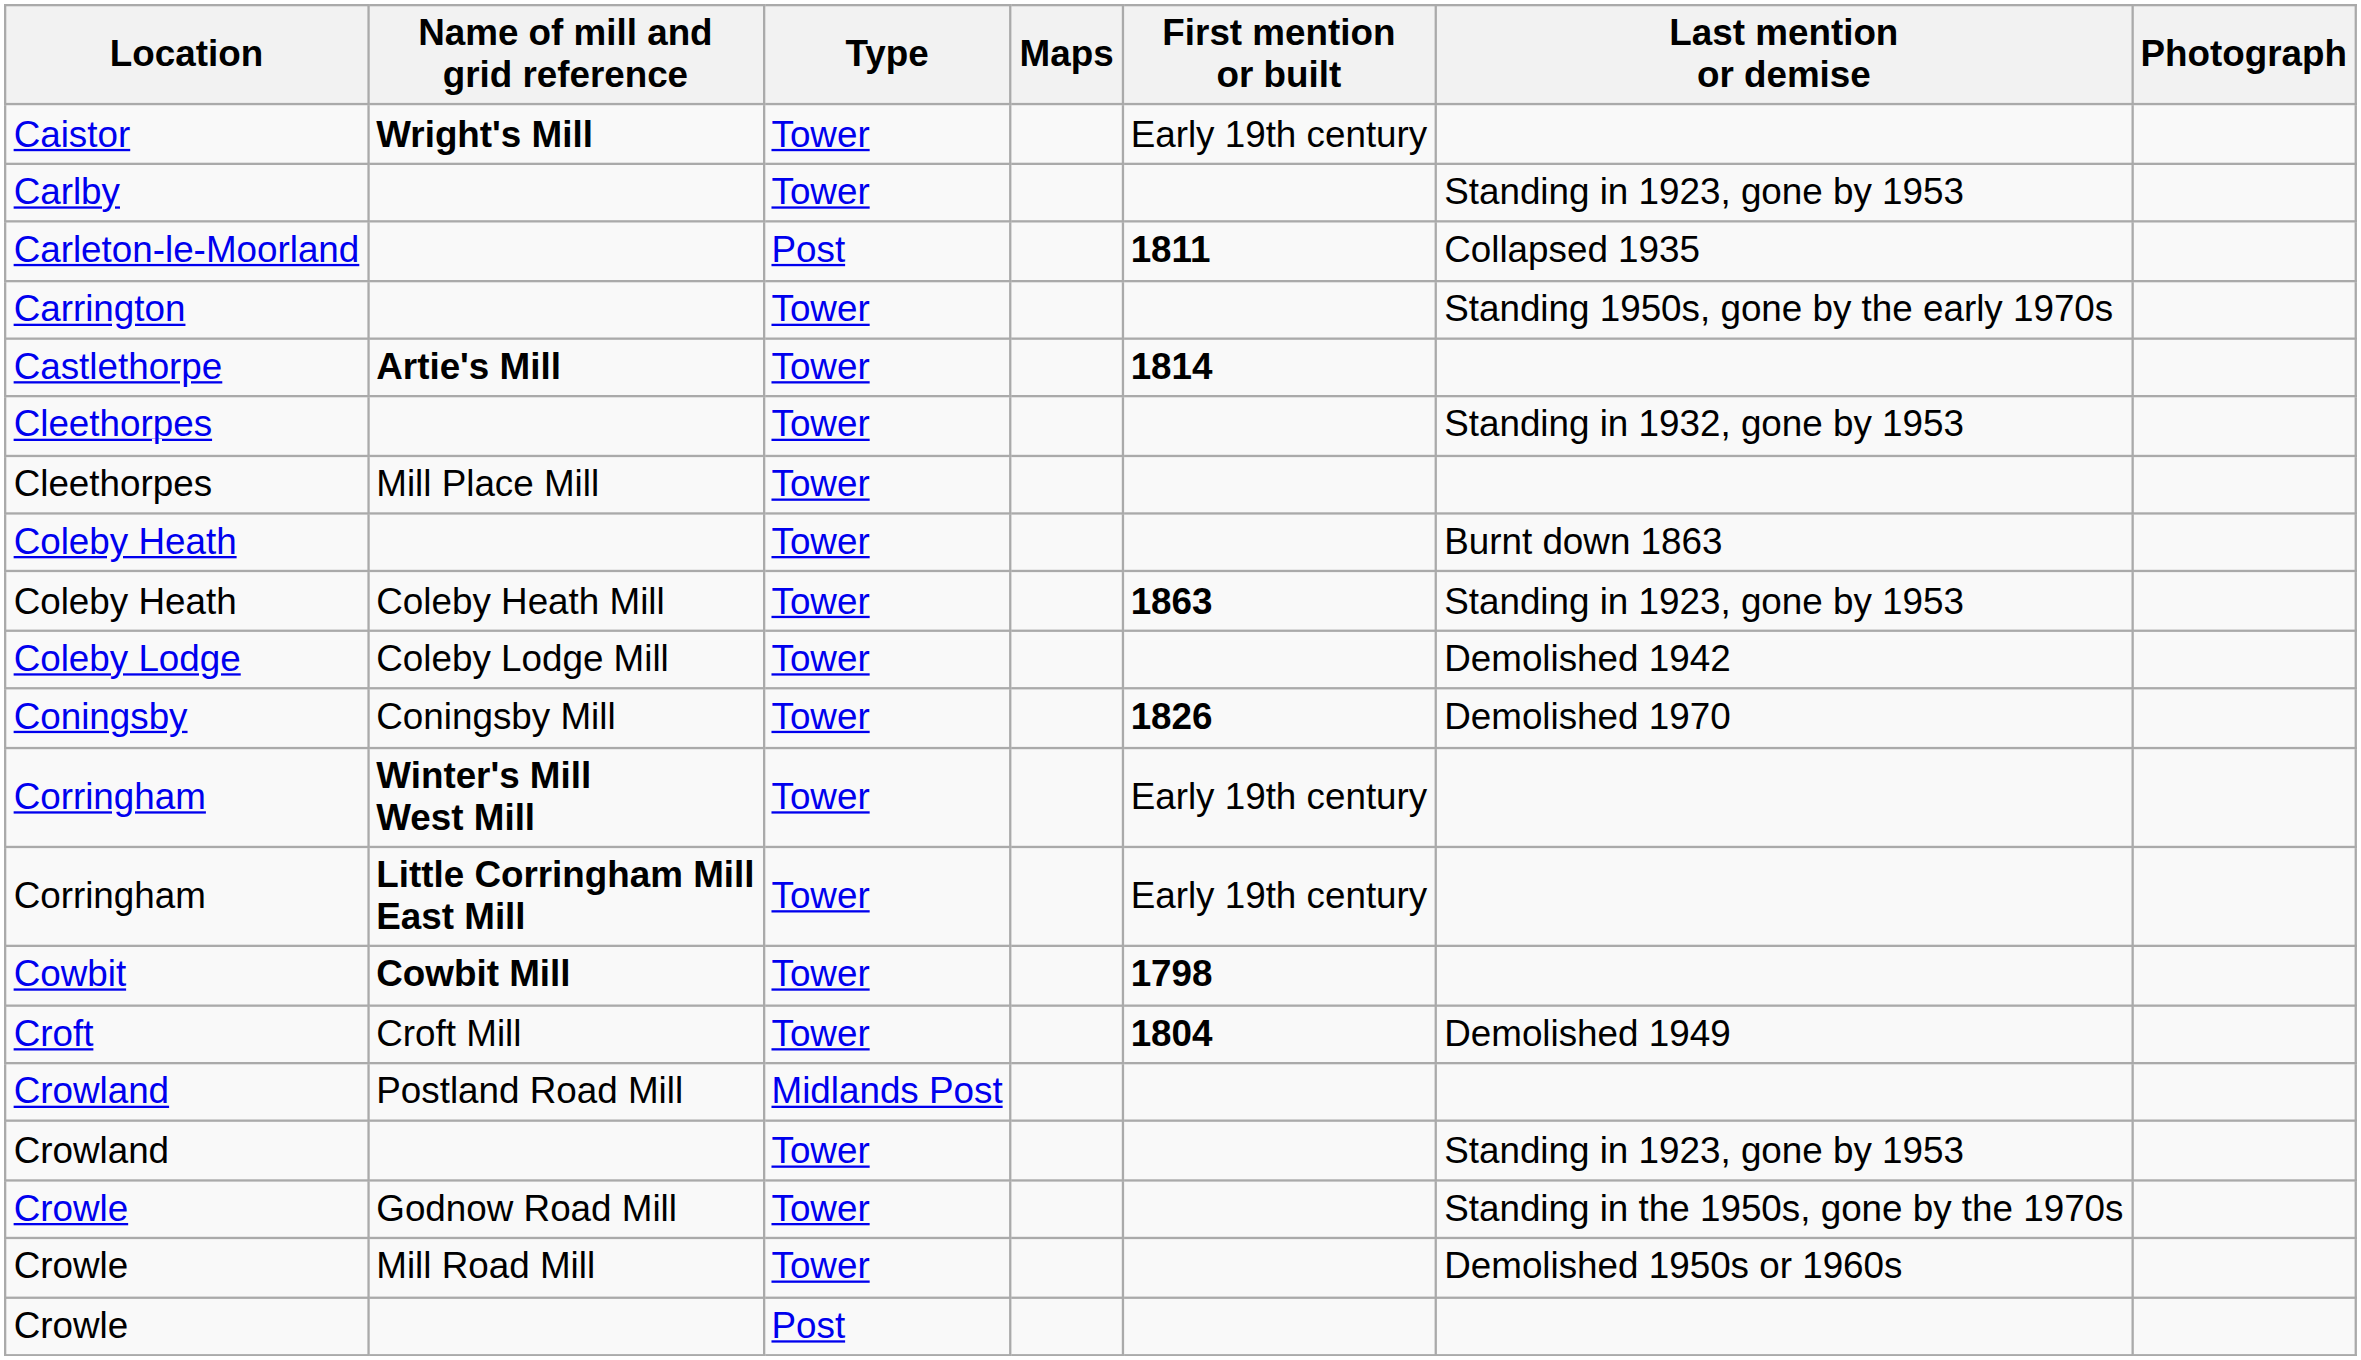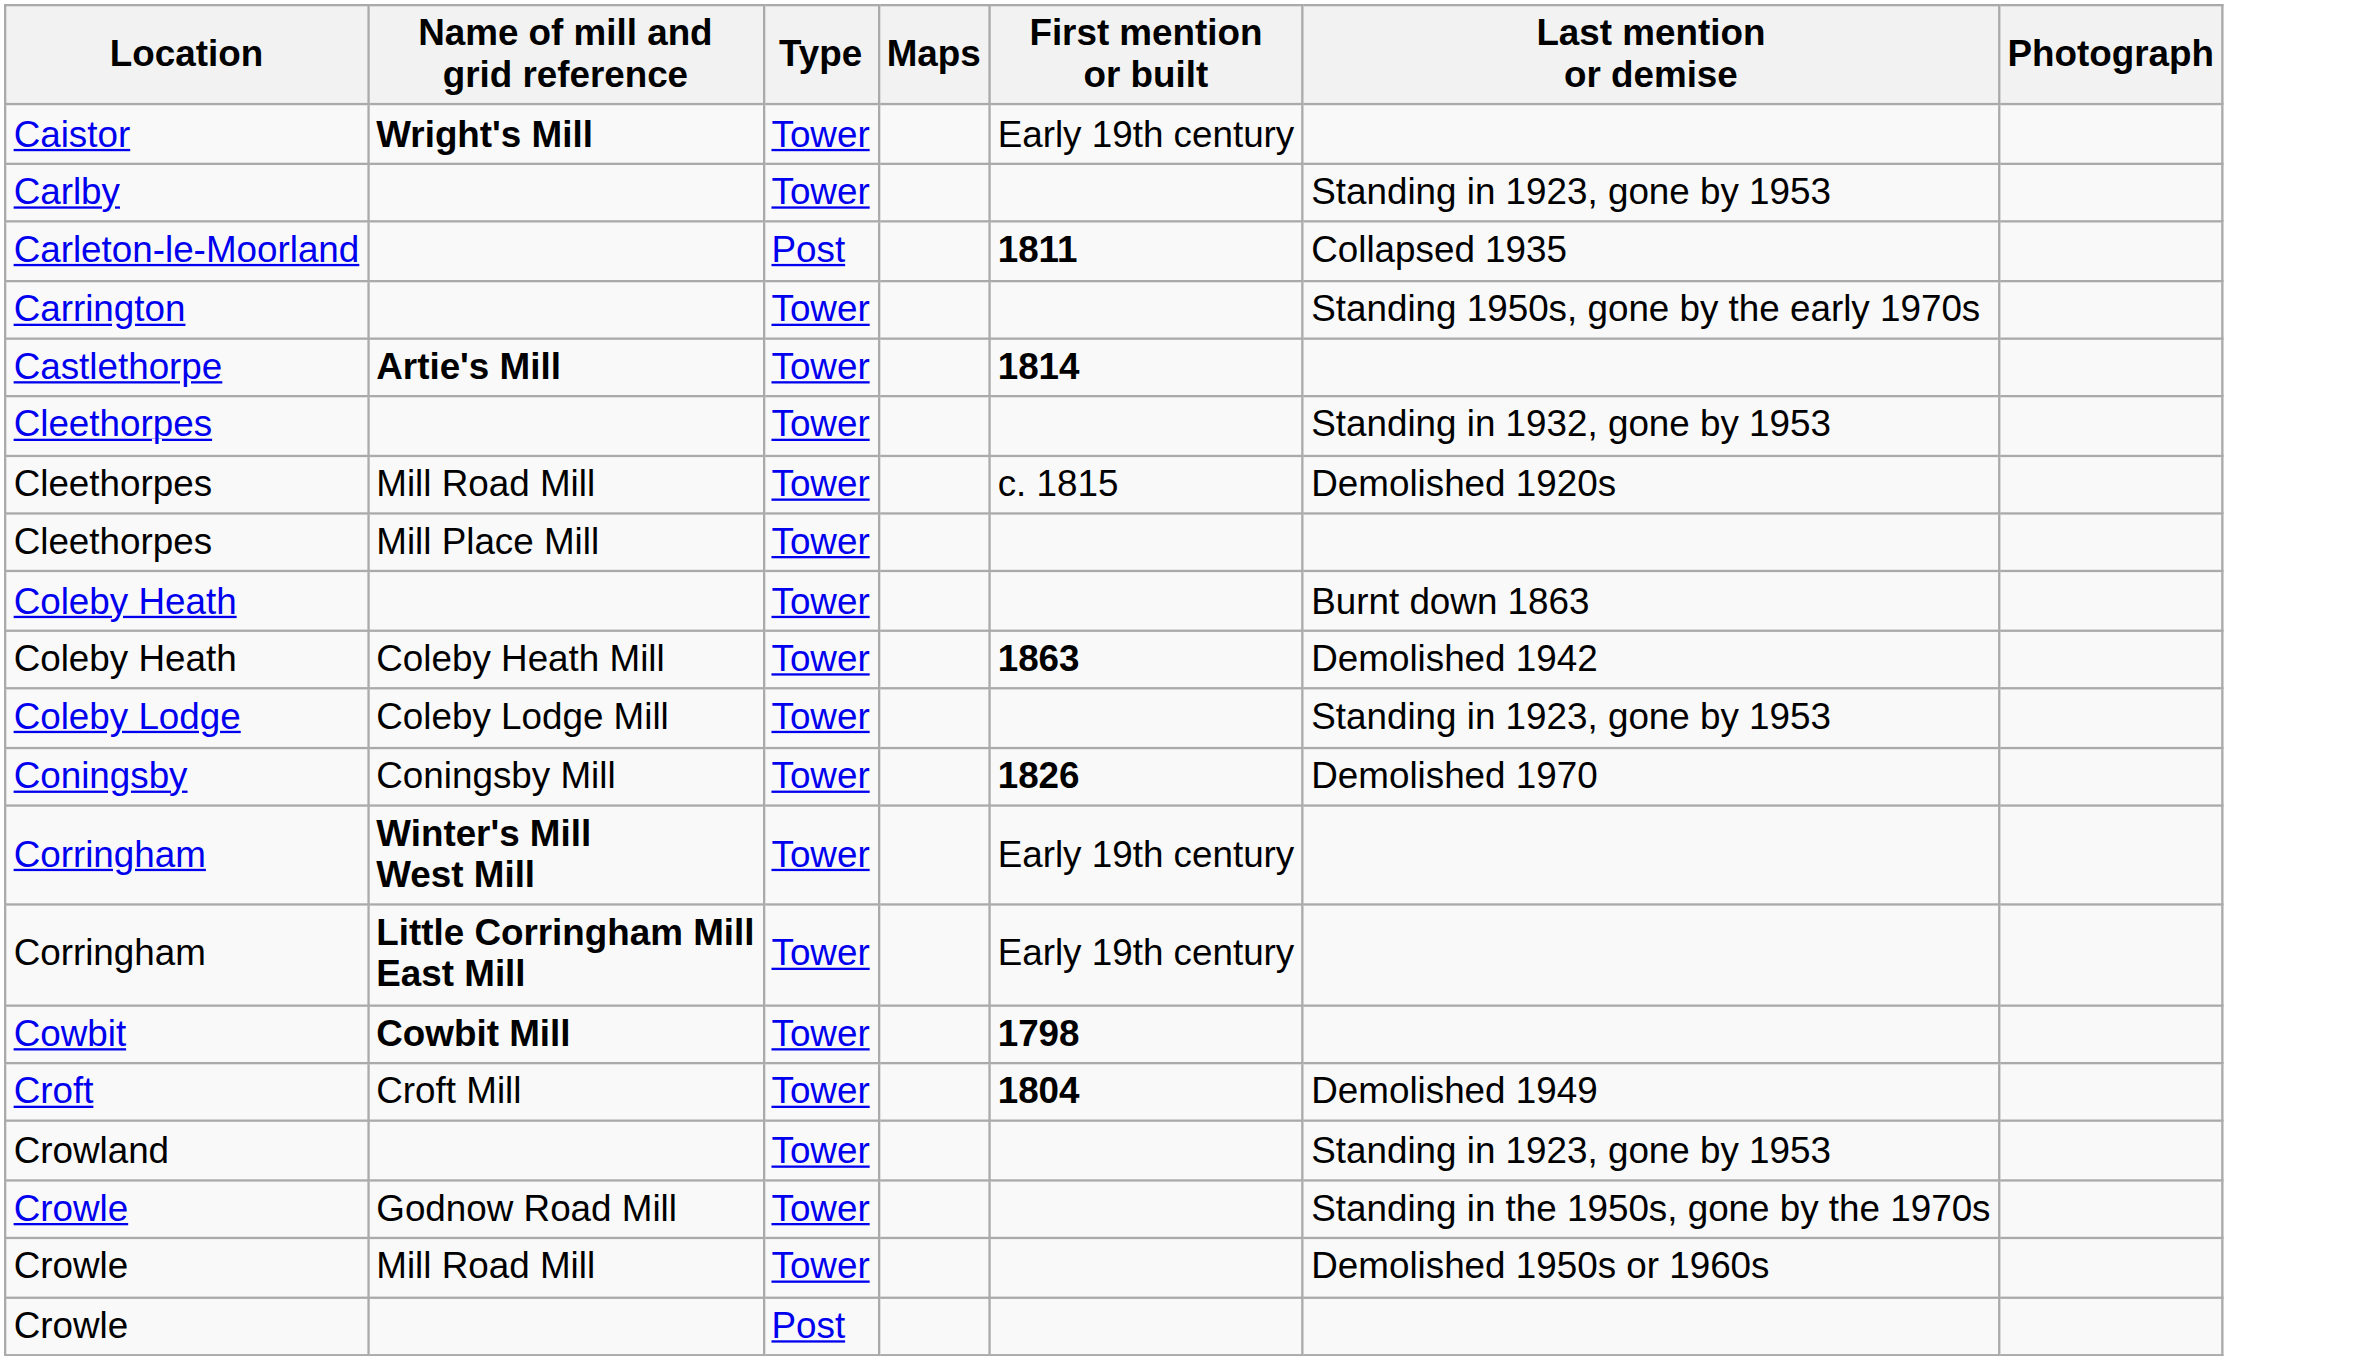+ row: Cleethorpes | Mill Road Mill | Tower | c. 1815 | Demolished 1920s
Coleby Heath / Coleby Heath Mill | Last mention or demise: Standing in 1923, gone by 1953 -> Demolished 1942
Coleby Lodge | Last mention or demise: Demolished 1942 -> Standing in 1923, gone by 1953
- row: Crowland | Postland Road Mill | Midlands Post
